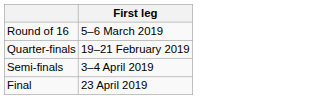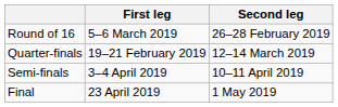+ column: Second leg | 26–28 February 2019 | 12–14 March 2019 | 10–11 April 2019 | 1 May 2019
